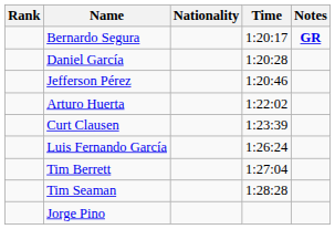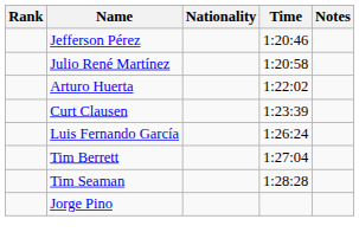- row: Bernardo Segura | 1:20:17 | GR
- row: Daniel García | 1:20:28
+ row: Julio René Martínez | 1:20:58
